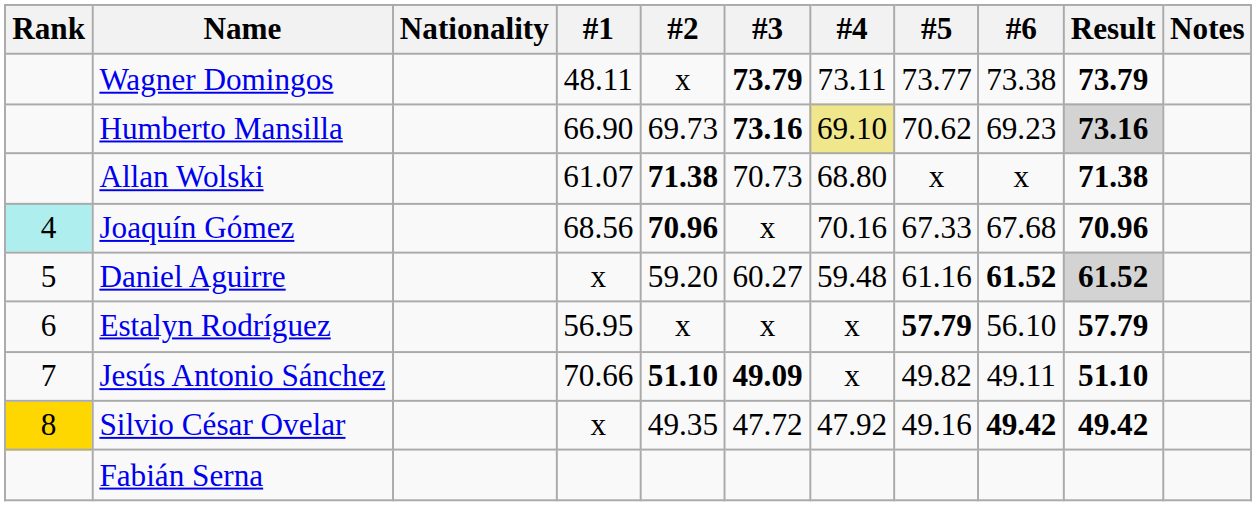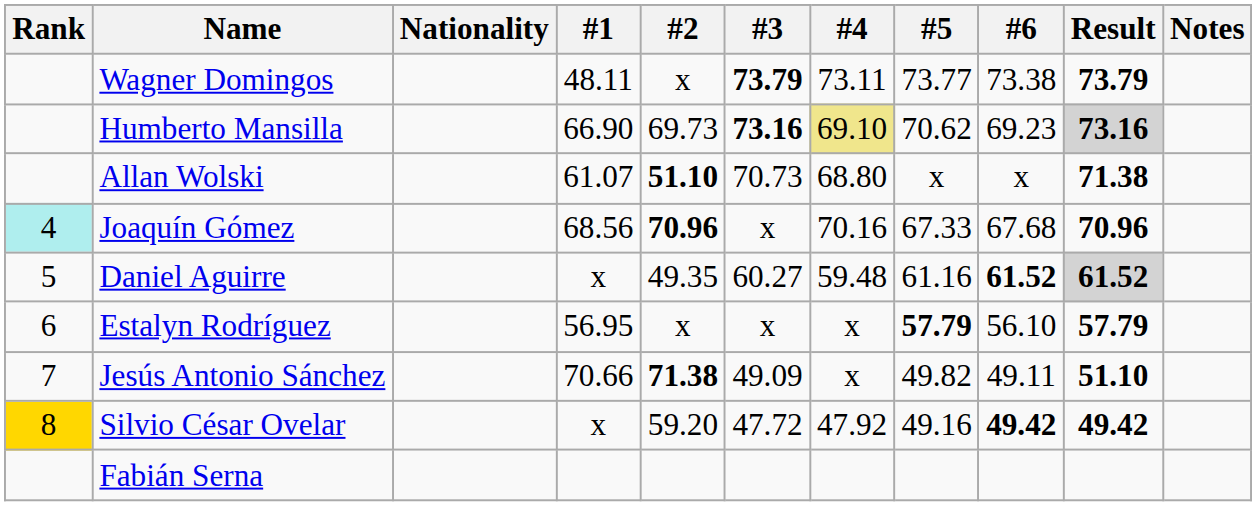Allan Wolski | #2: 71.38 -> 51.10
Daniel Aguirre | #2: 59.20 -> 49.35
Jesús Antonio Sánchez | #2: 51.10 -> 71.38
Jesús Antonio Sánchez | #3: bold -> normal
Silvio César Ovelar | #2: 49.35 -> 59.20
